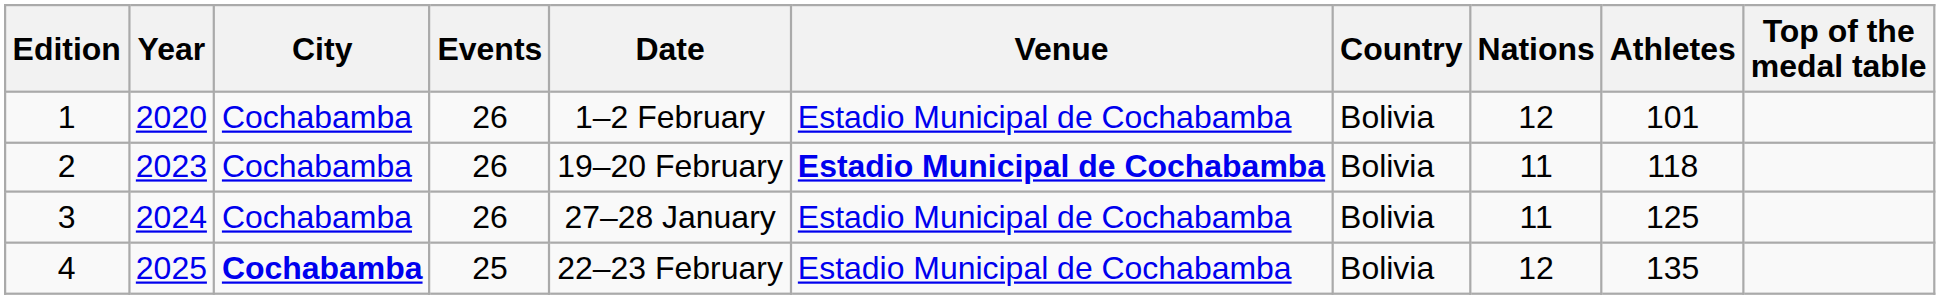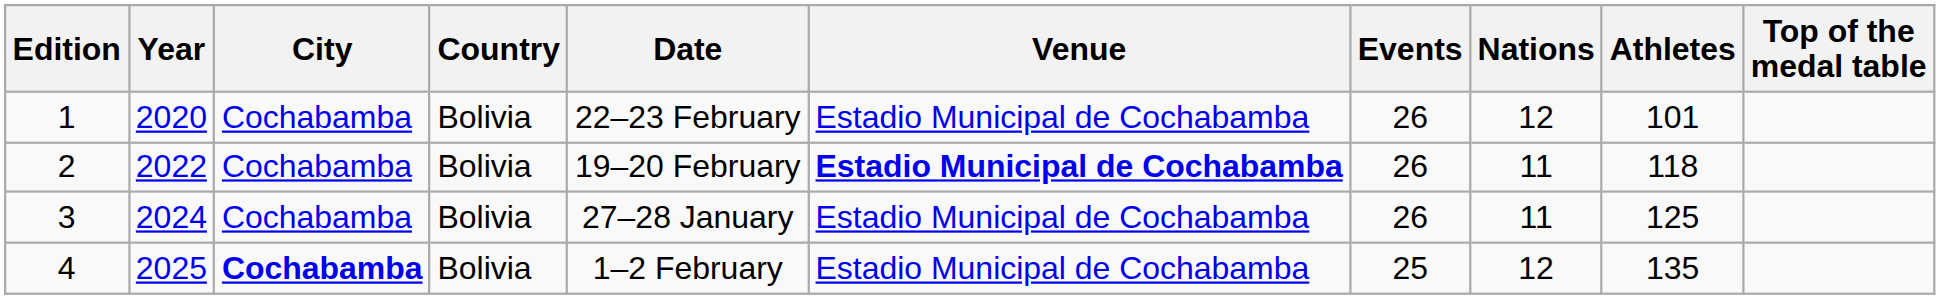columns swapped: Country <-> Events
1 | Date: 1–2 February -> 22–23 February
2 | Year: 2023 -> 2022
4 | Date: 22–23 February -> 1–2 February
